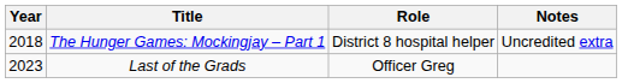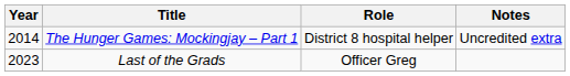The Hunger Games: Mockingjay – Part 1 | Year: 2018 -> 2014
